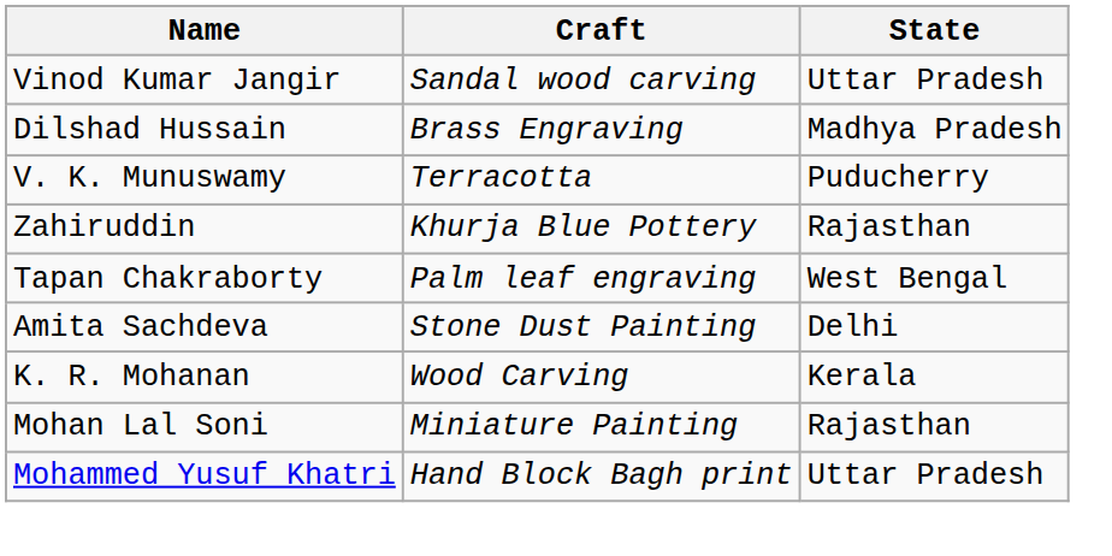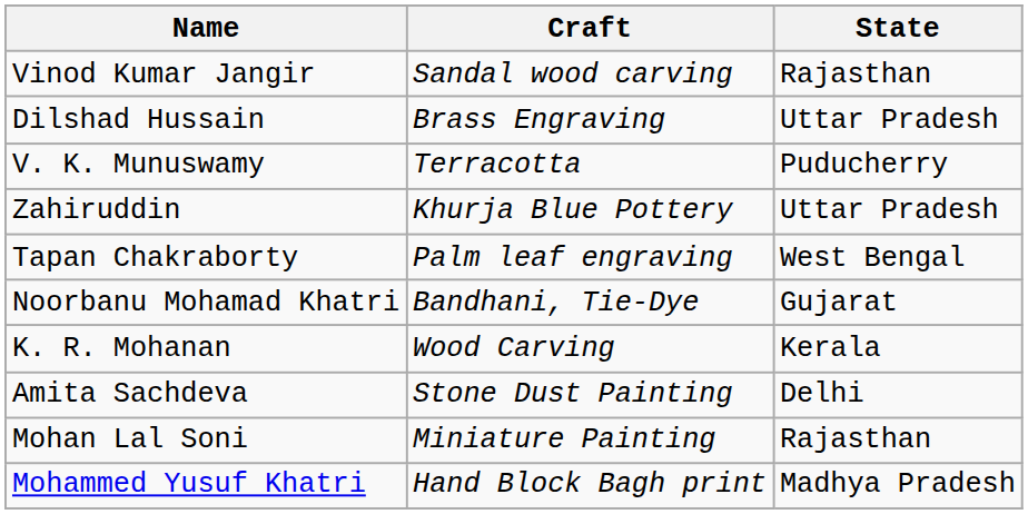Vinod Kumar Jangir | State: Uttar Pradesh -> Rajasthan
Dilshad Hussain | State: Madhya Pradesh -> Uttar Pradesh
Zahiruddin | State: Rajasthan -> Uttar Pradesh
+ row: Noorbanu Mohamad Khatri | Bandhani, Tie-Dye | Gujarat
rows swapped: K. R. Mohanan <-> Amita Sachdeva
Mohammed Yusuf Khatri | State: Uttar Pradesh -> Madhya Pradesh
